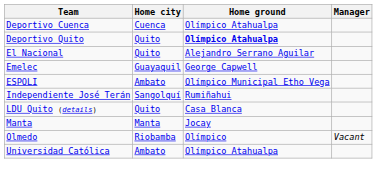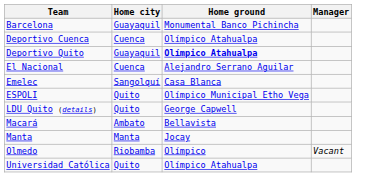+ row: Barcelona | Guayaquil | Monumental Banco Pichincha
Deportivo Quito | Home city: Quito -> Guayaquil
El Nacional | Home city: Quito -> Cuenca
Emelec | Home city: Guayaquil -> Sangolquí
Emelec | Home ground: George Capwell -> Casa Blanca
ESPOLI | Home city: Ambato -> Quito
- row: Independiente José Terán | Sangolquí | Rumiñahui
LDU Quito (details) | Home ground: Casa Blanca -> George Capwell
+ row: Macará | Ambato | Bellavista
Universidad Católica | Home city: Ambato -> Quito
